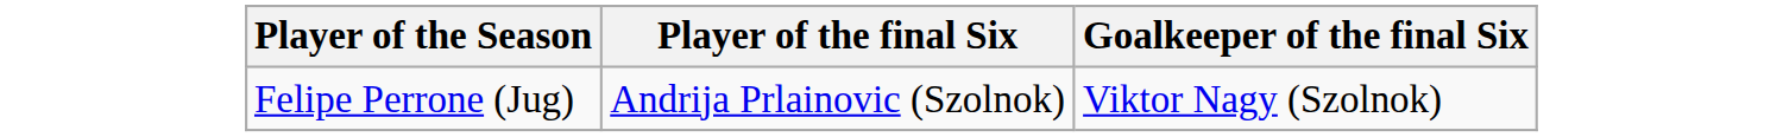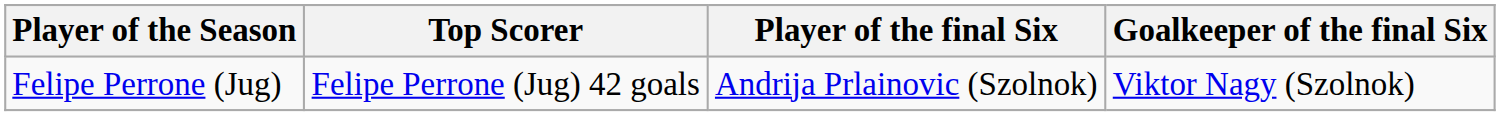+ column: Top Scorer | Felipe Perrone (Jug) 42 goals
